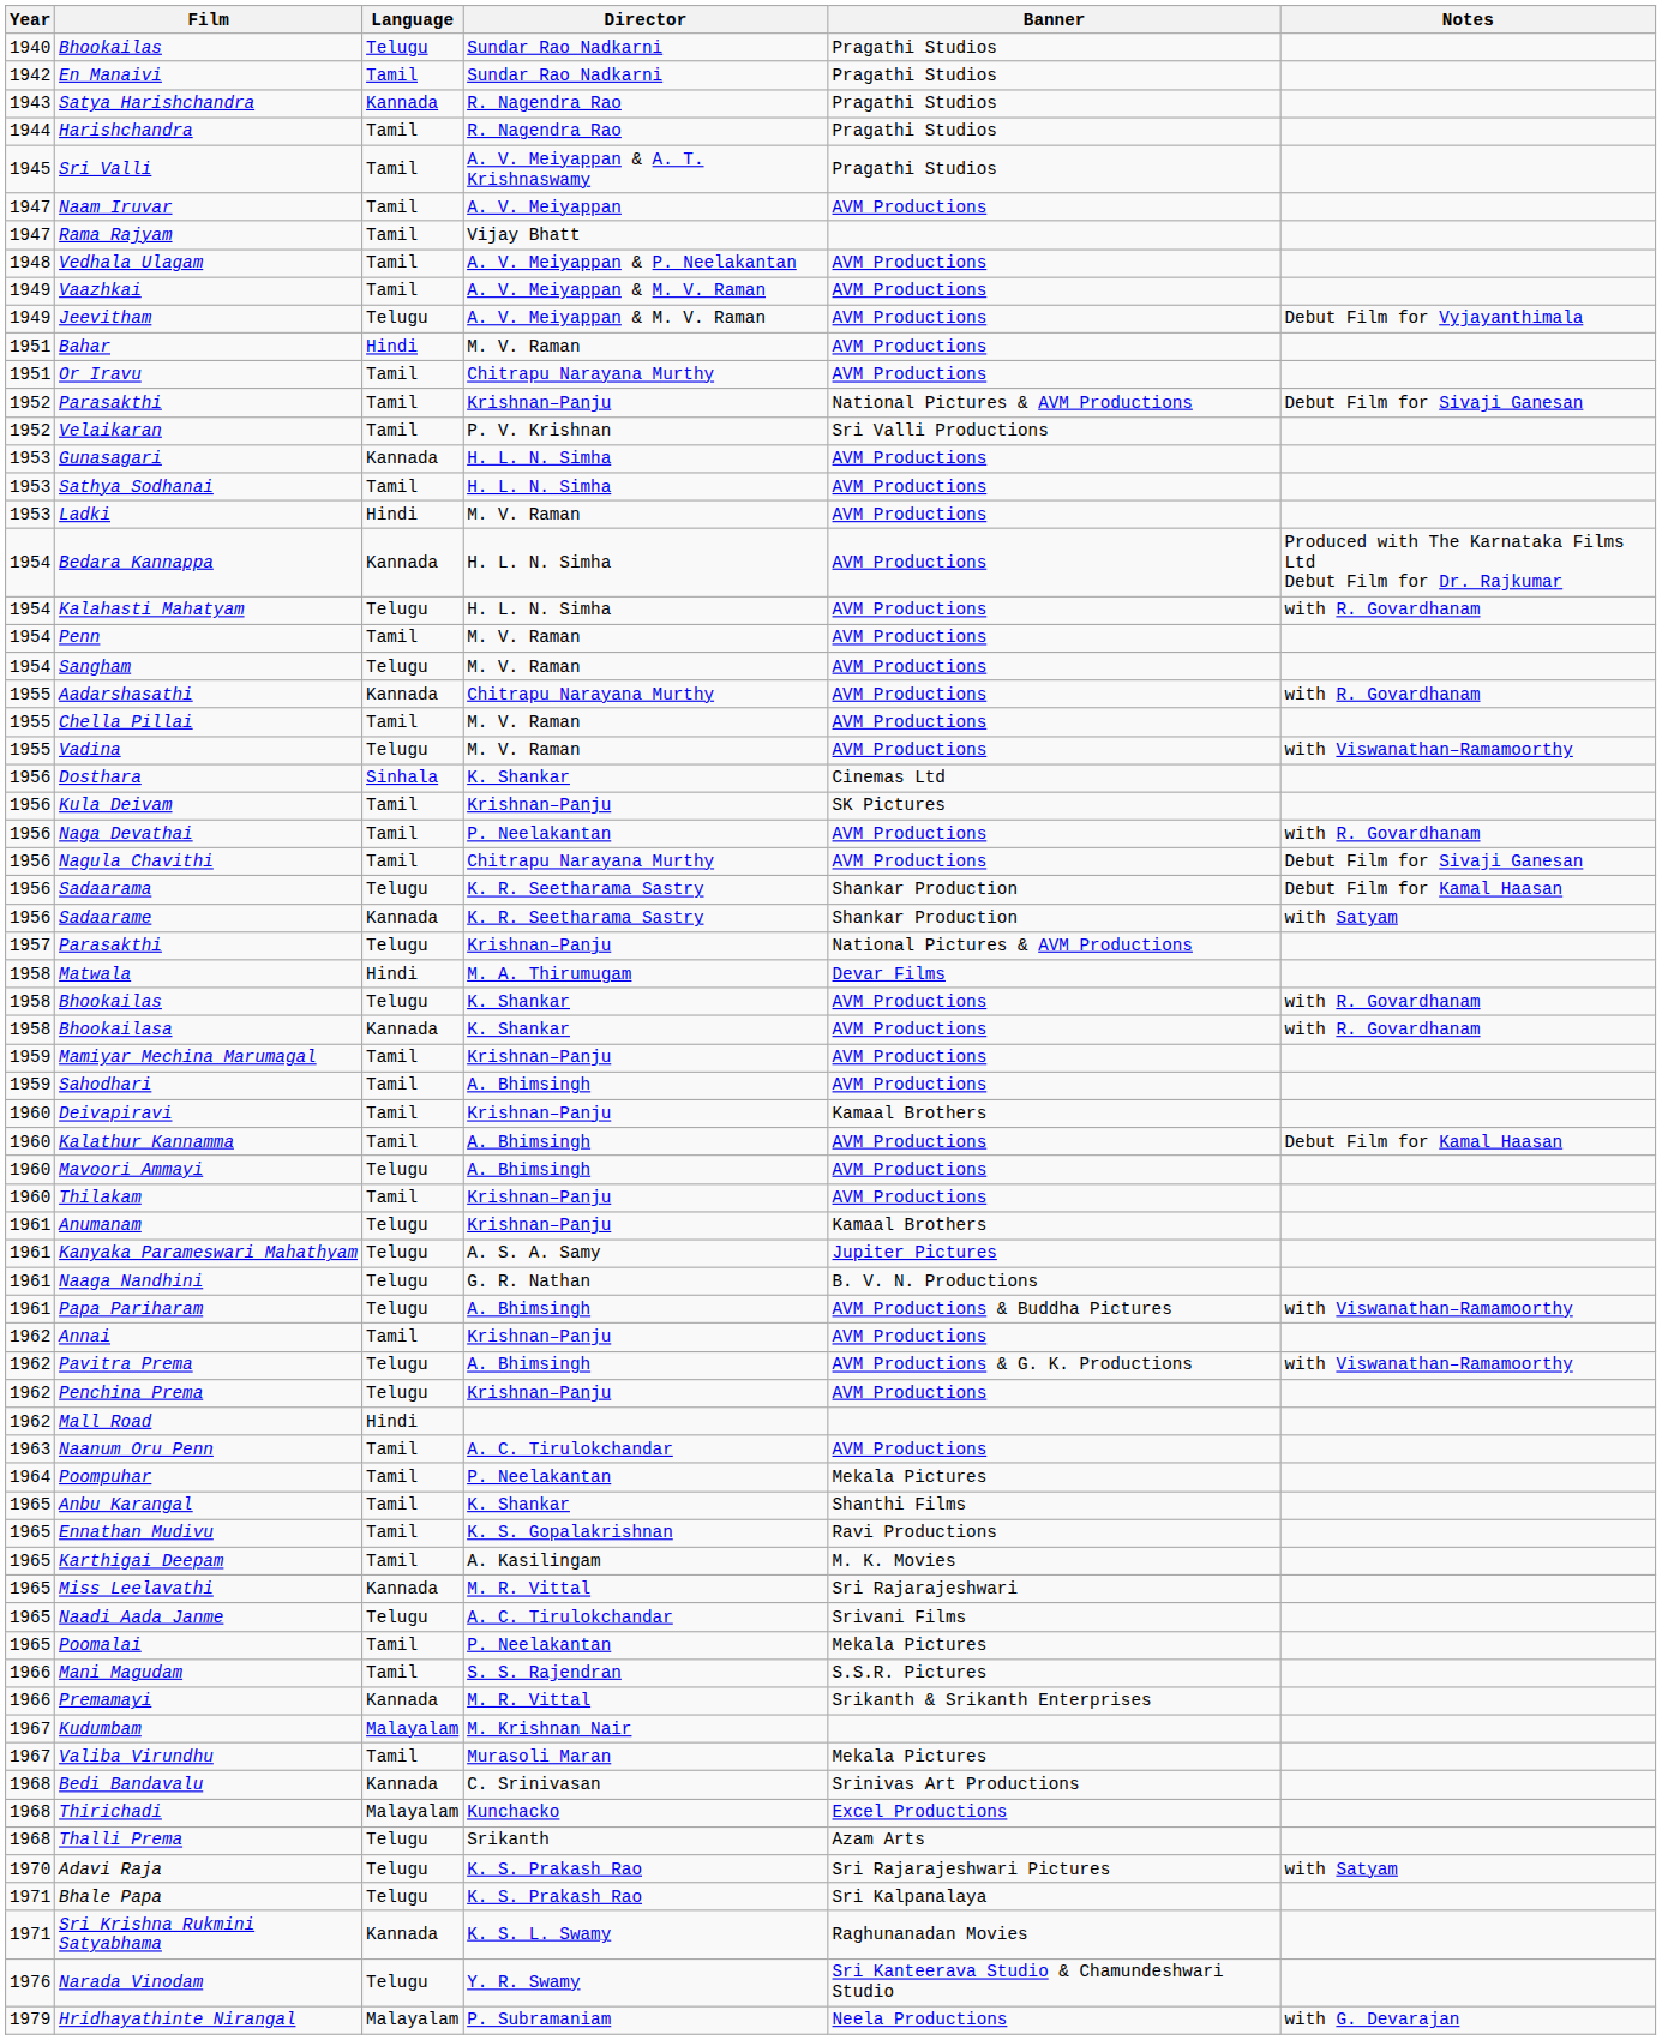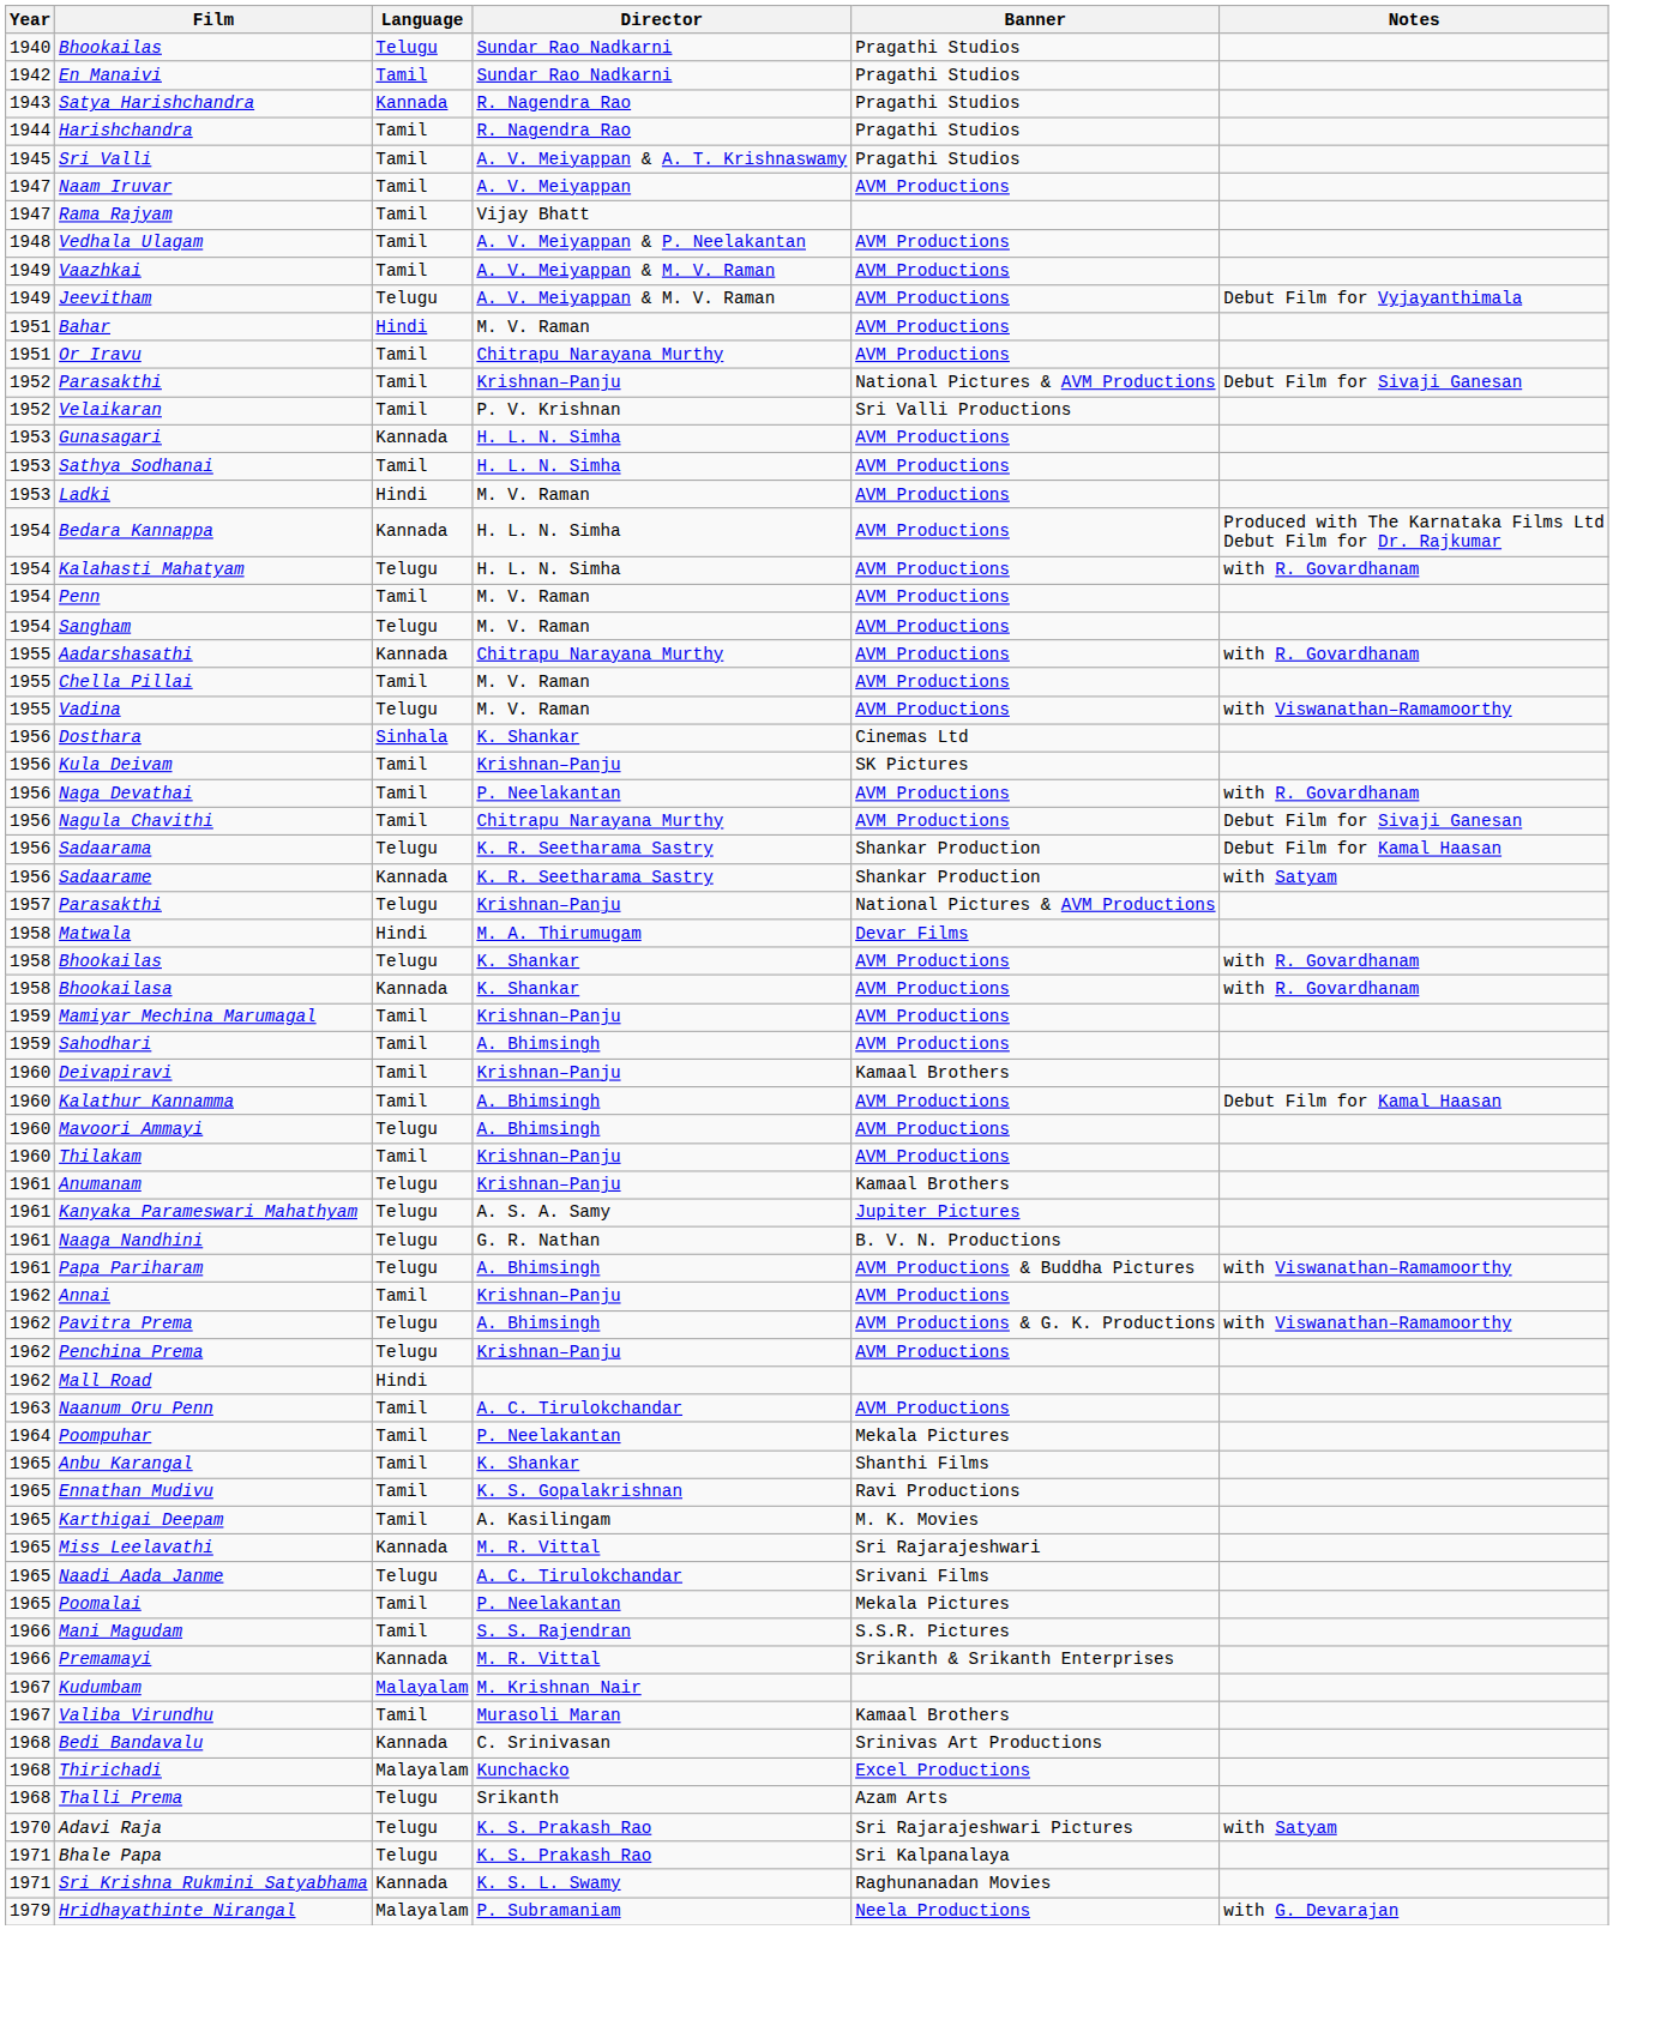Valiba Virundhu | Banner: Mekala Pictures -> Kamaal Brothers
- row: 1976 | Narada Vinodam | Telugu | Y. R. Swamy | Sri Kanteerava Studio & Chamundeshwari Studio
